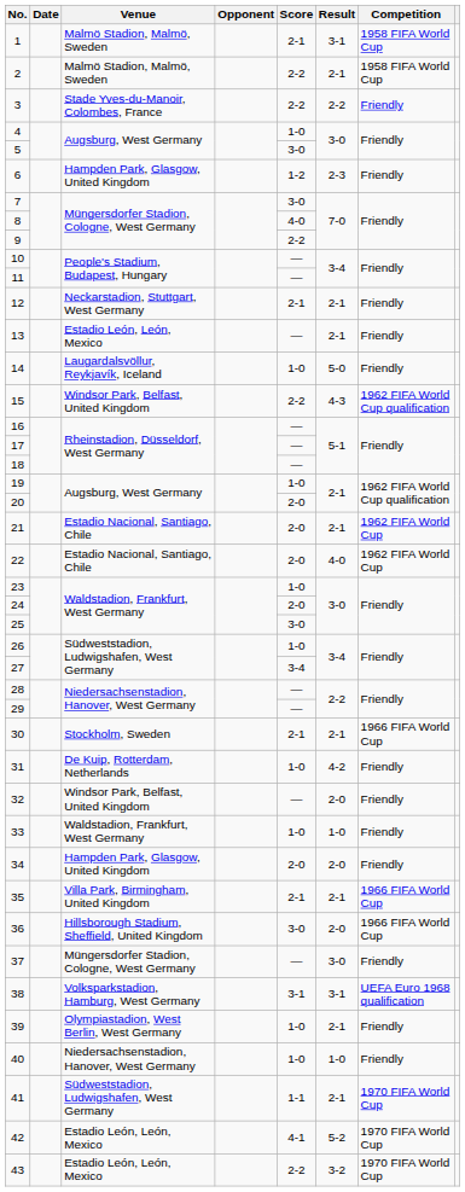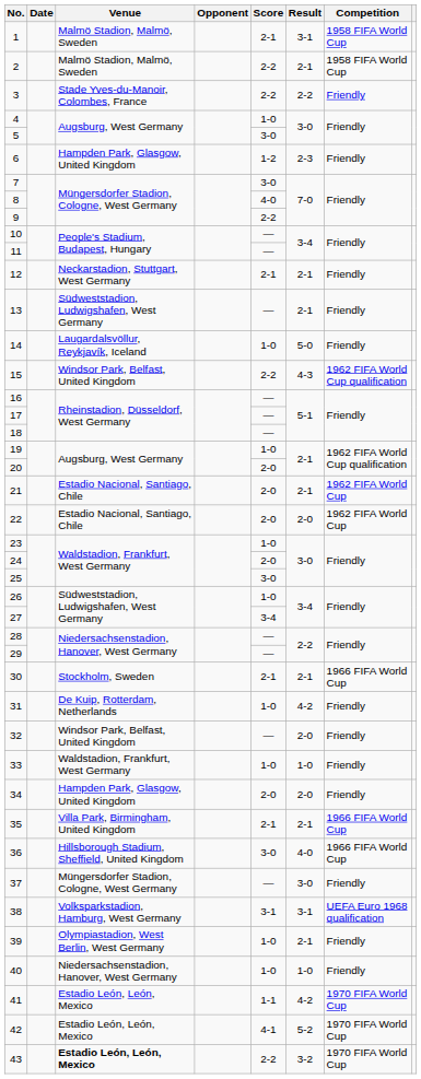13 | Venue: Estadio León, León, Mexico -> Südweststadion, Ludwigshafen, West Germany
22 | Result: 4-0 -> 2-0
36 | Result: 2-0 -> 4-0
41 | Venue: Südweststadion, Ludwigshafen, West Germany -> Estadio León, León, Mexico
41 | Result: 2-1 -> 4-2
43 | Venue: normal -> bold
